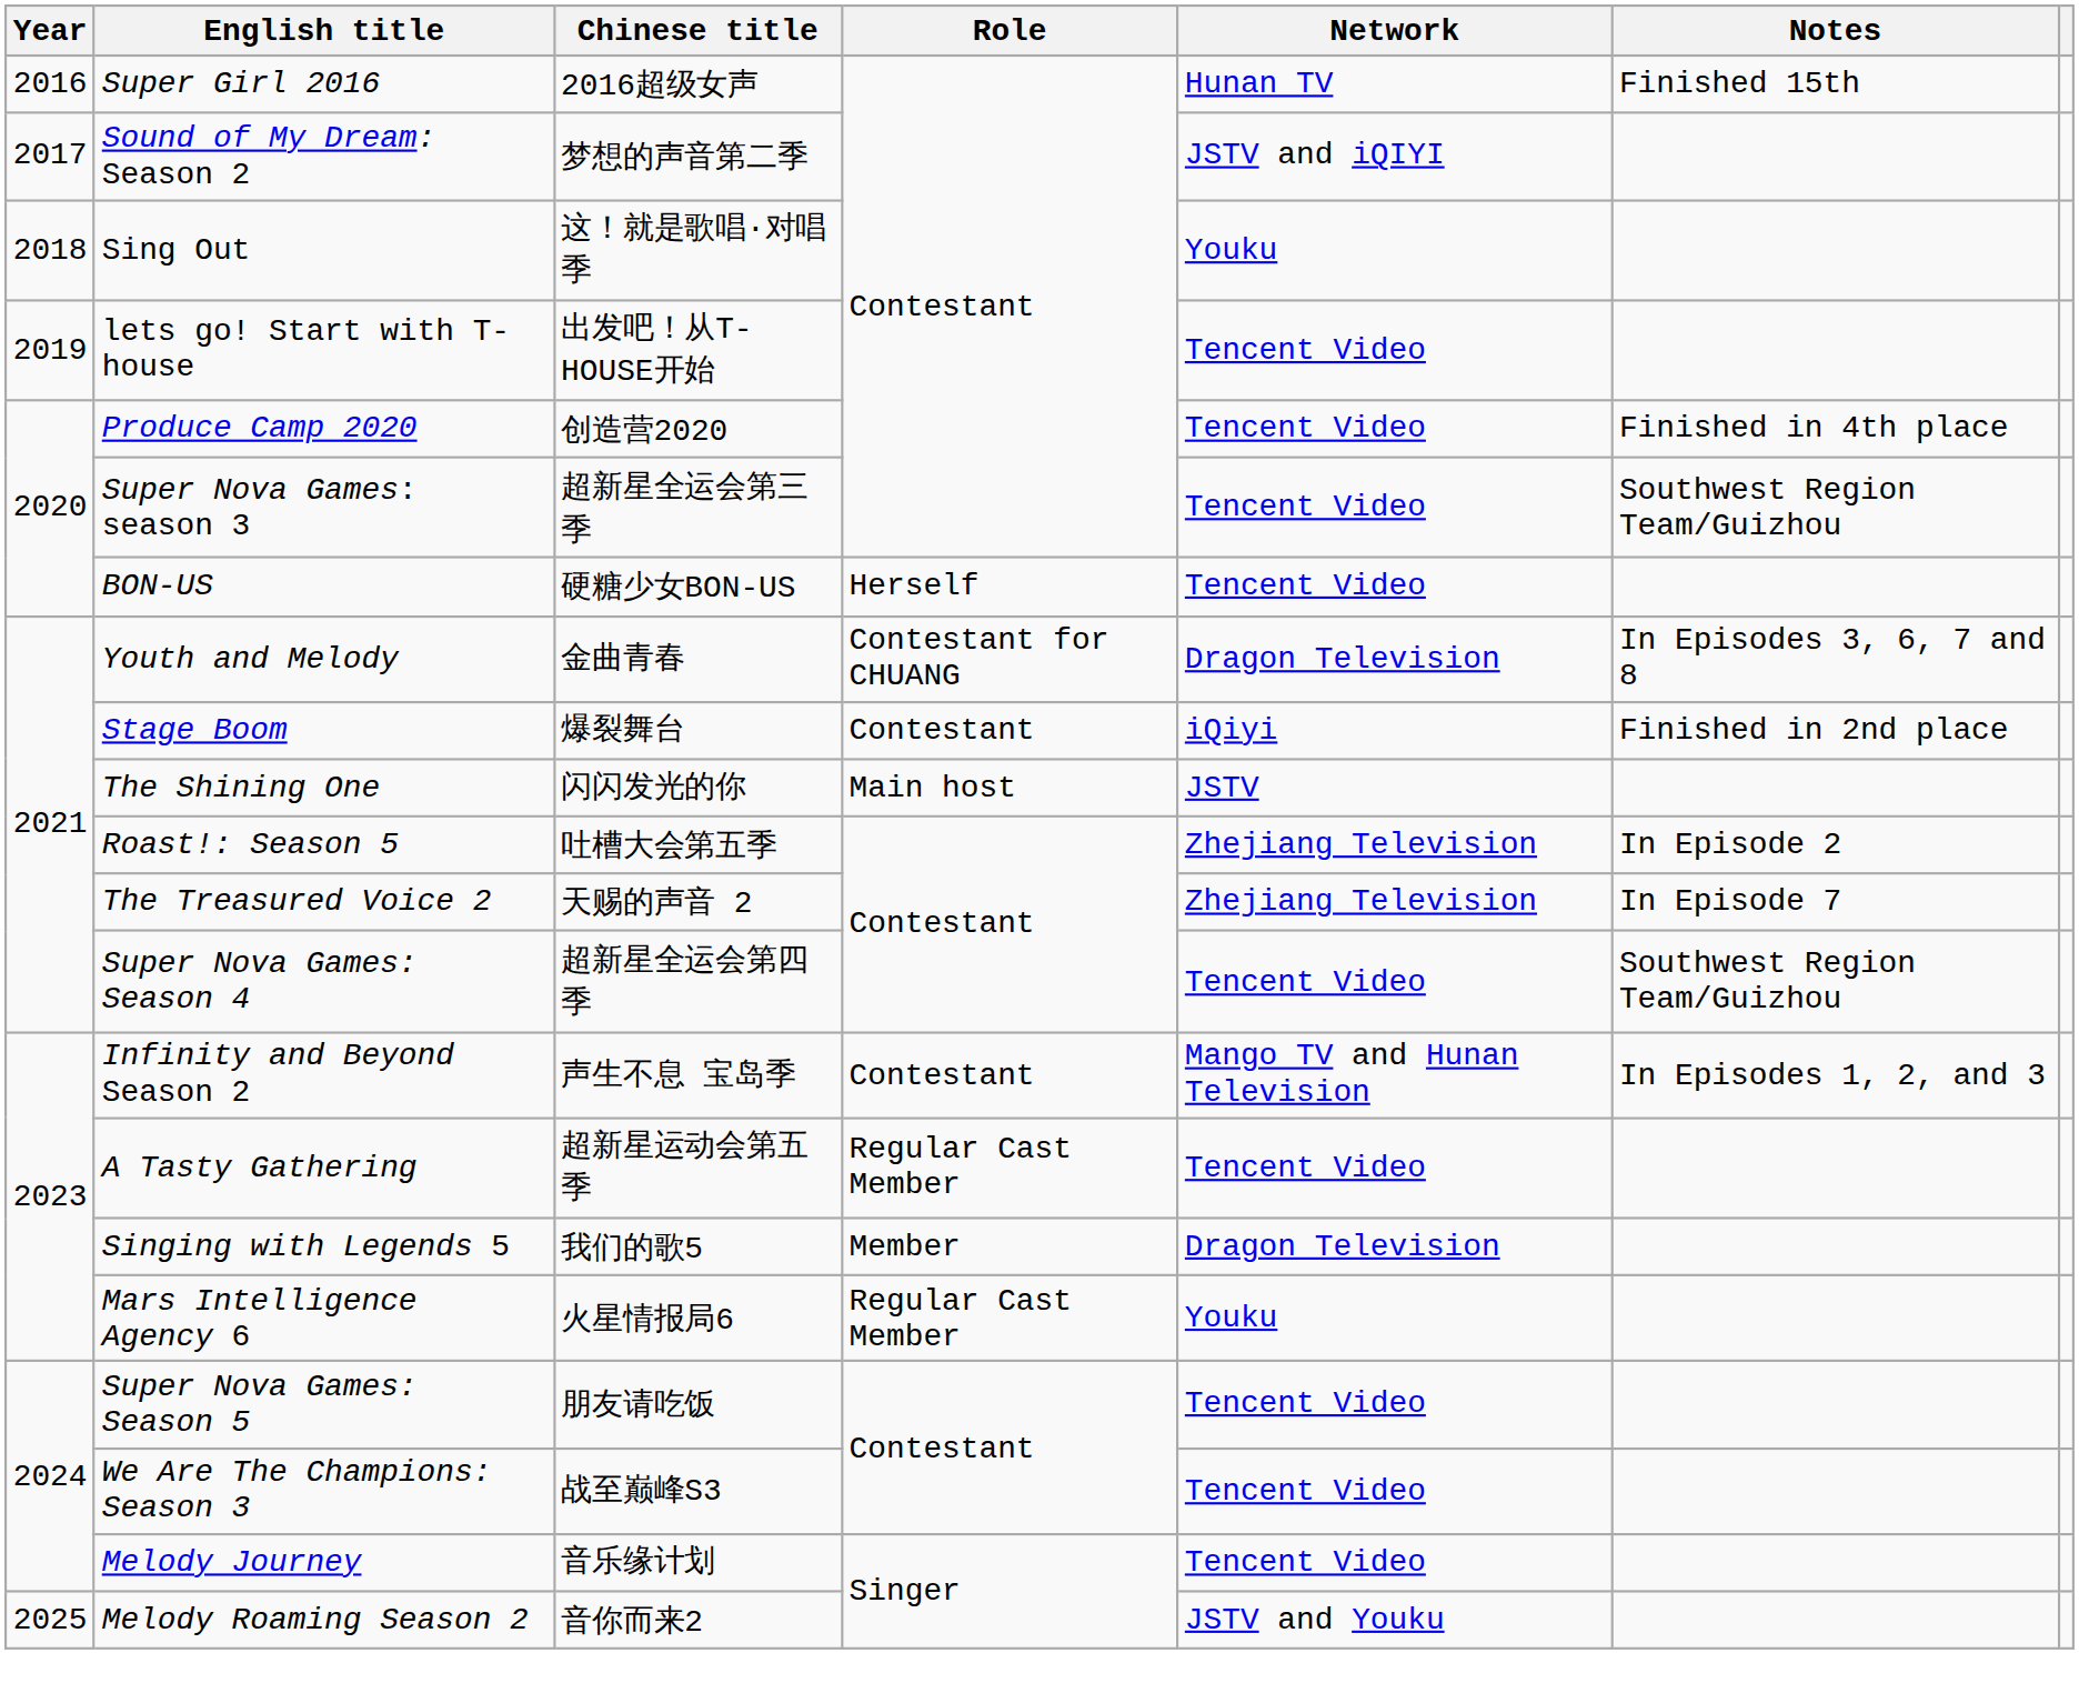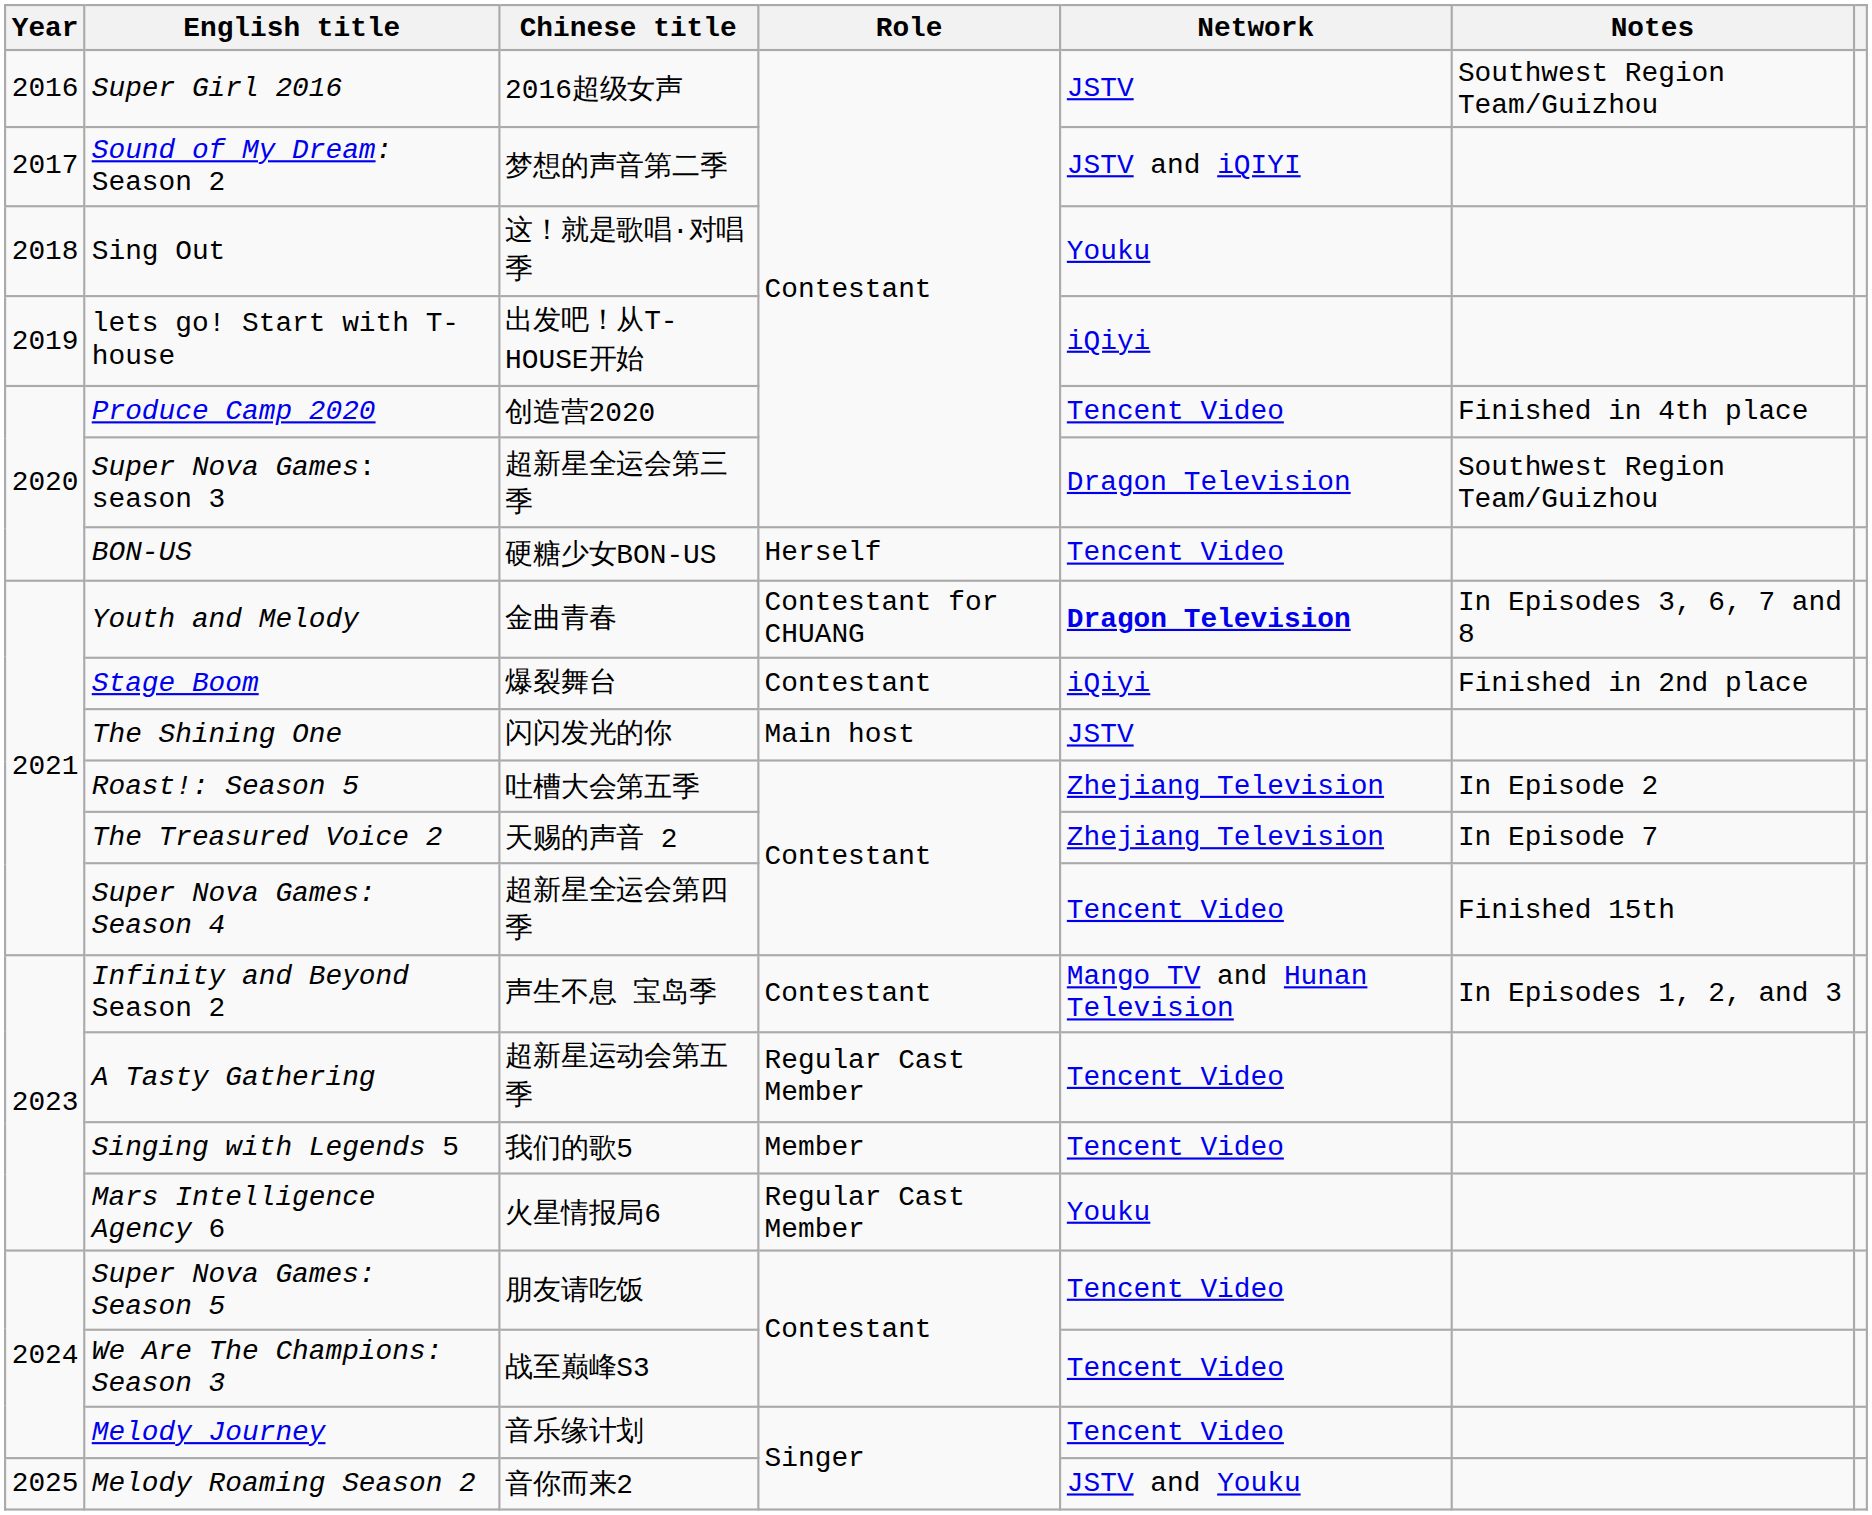Super Girl 2016 | Network: Hunan TV -> JSTV
Super Girl 2016 | Notes: Finished 15th -> Southwest Region Team/Guizhou
lets go! Start with T-house | Network: Tencent Video -> iQiyi
Super Nova Games: season 3 | Network: Tencent Video -> Dragon Television
Youth and Melody | Network: normal -> bold
Super Nova Games: Season 4 | Notes: Southwest Region Team/Guizhou -> Finished 15th
Singing with Legends 5 | Network: Dragon Television -> Tencent Video
